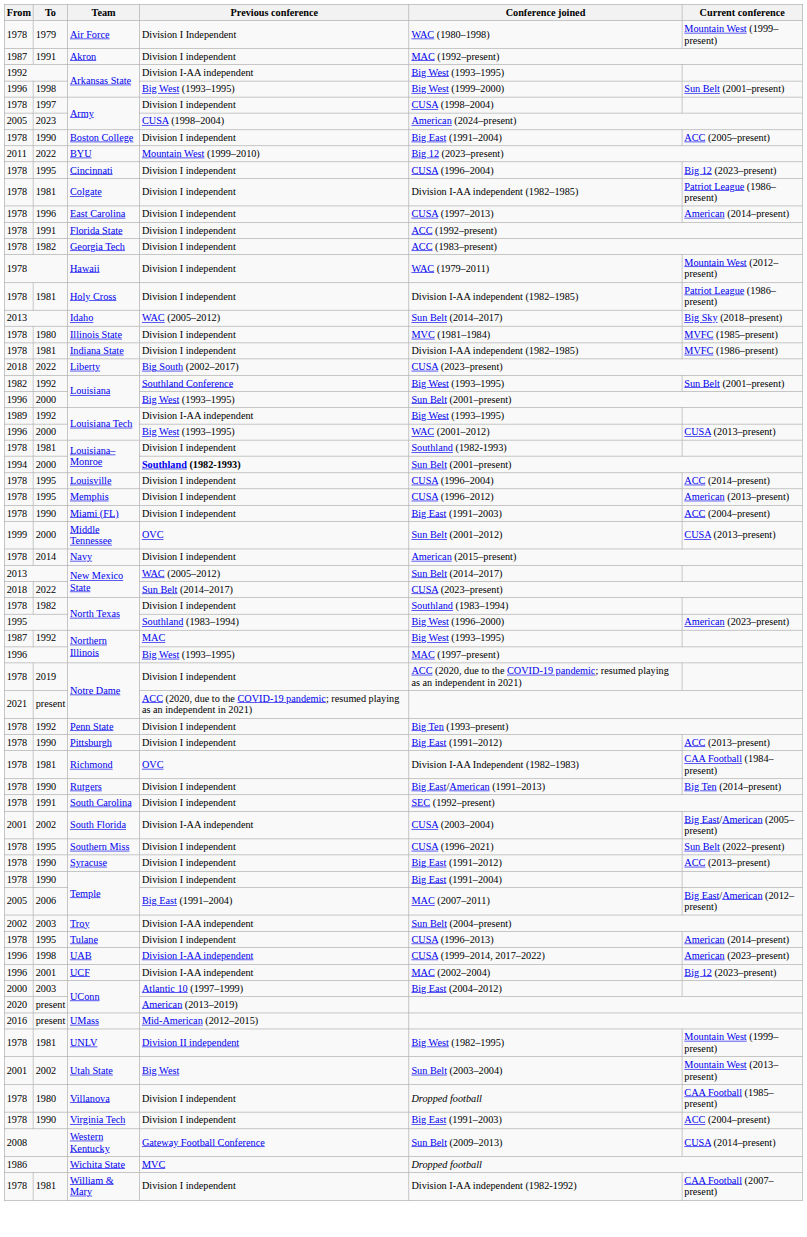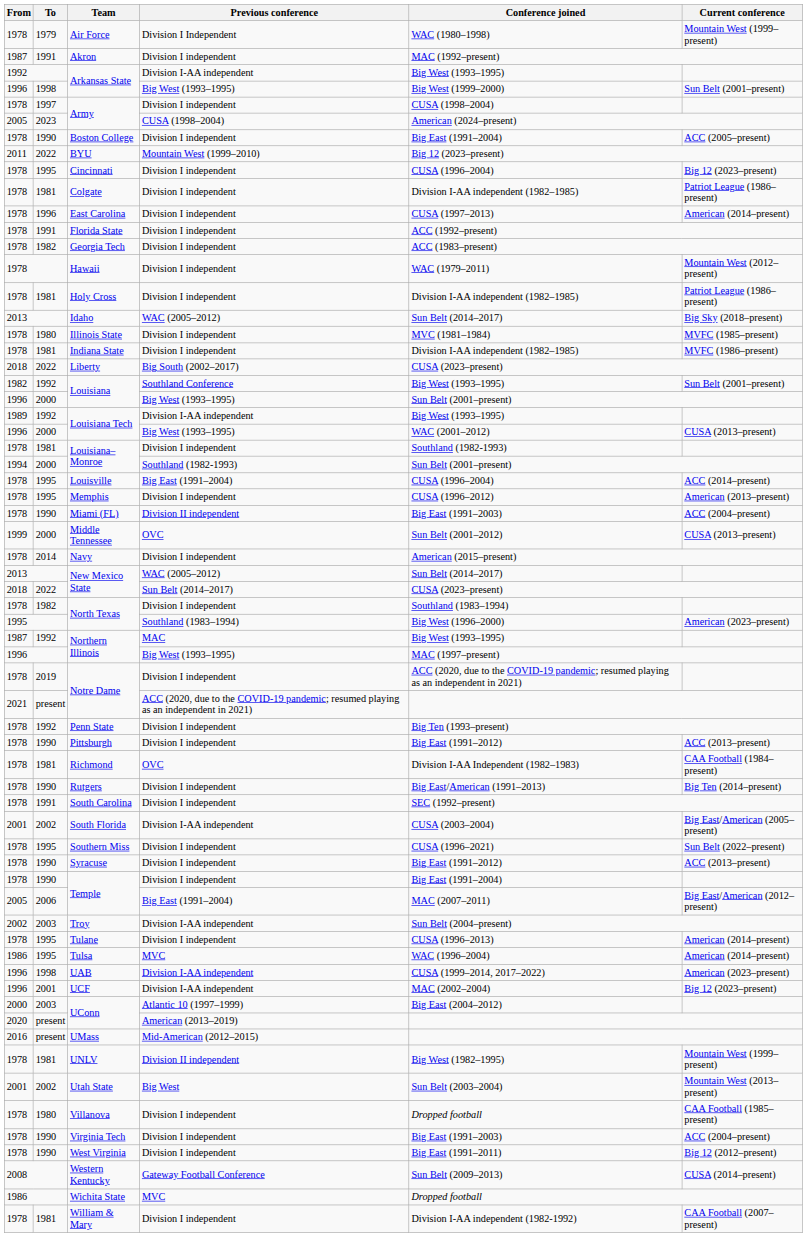2000 / Louisiana–Monroe | Previous conference: bold -> normal
Louisville | Previous conference: Division I independent -> Big East (1991–2004)
Miami (FL) | Previous conference: Division I independent -> Division II independent
+ row: 1986 | 1995 | Tulsa | MVC | WAC (1996–2004) | American (2014–present)
+ row: 1978 | 1990 | West Virginia | Division I independent | Big East (1991–2011) | Big 12 (2012–present)
